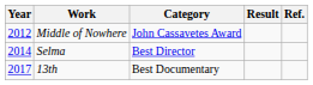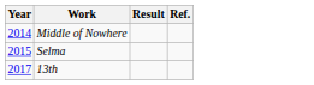- column: Category | John Cassavetes Award | Best Director | Best Documentary
Middle of Nowhere | Year: 2012 -> 2014
Selma | Year: 2014 -> 2015
